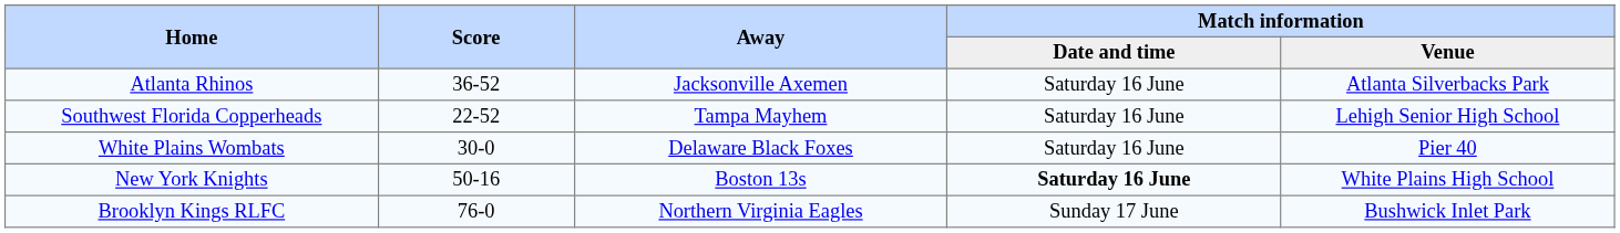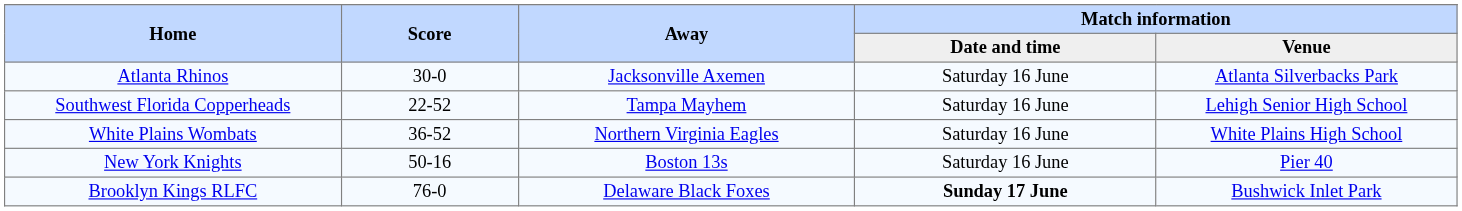Atlanta Rhinos | Score: 36-52 -> 30-0
White Plains Wombats | Score: 30-0 -> 36-52
White Plains Wombats | Away: Delaware Black Foxes -> Northern Virginia Eagles
White Plains Wombats | Match information / Venue: Pier 40 -> White Plains High School
New York Knights | Match information / Date and time: bold -> normal
New York Knights | Match information / Venue: White Plains High School -> Pier 40
Brooklyn Kings RLFC | Away: Northern Virginia Eagles -> Delaware Black Foxes
Brooklyn Kings RLFC | Match information / Date and time: normal -> bold
